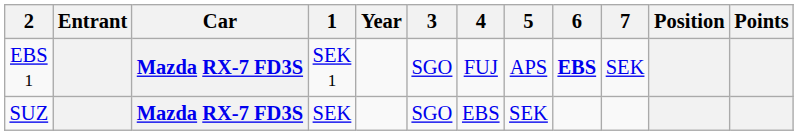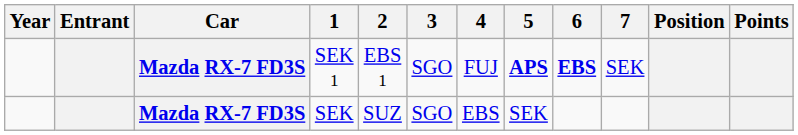columns swapped: Year <-> 2
SEK 1 | 5: normal -> bold
